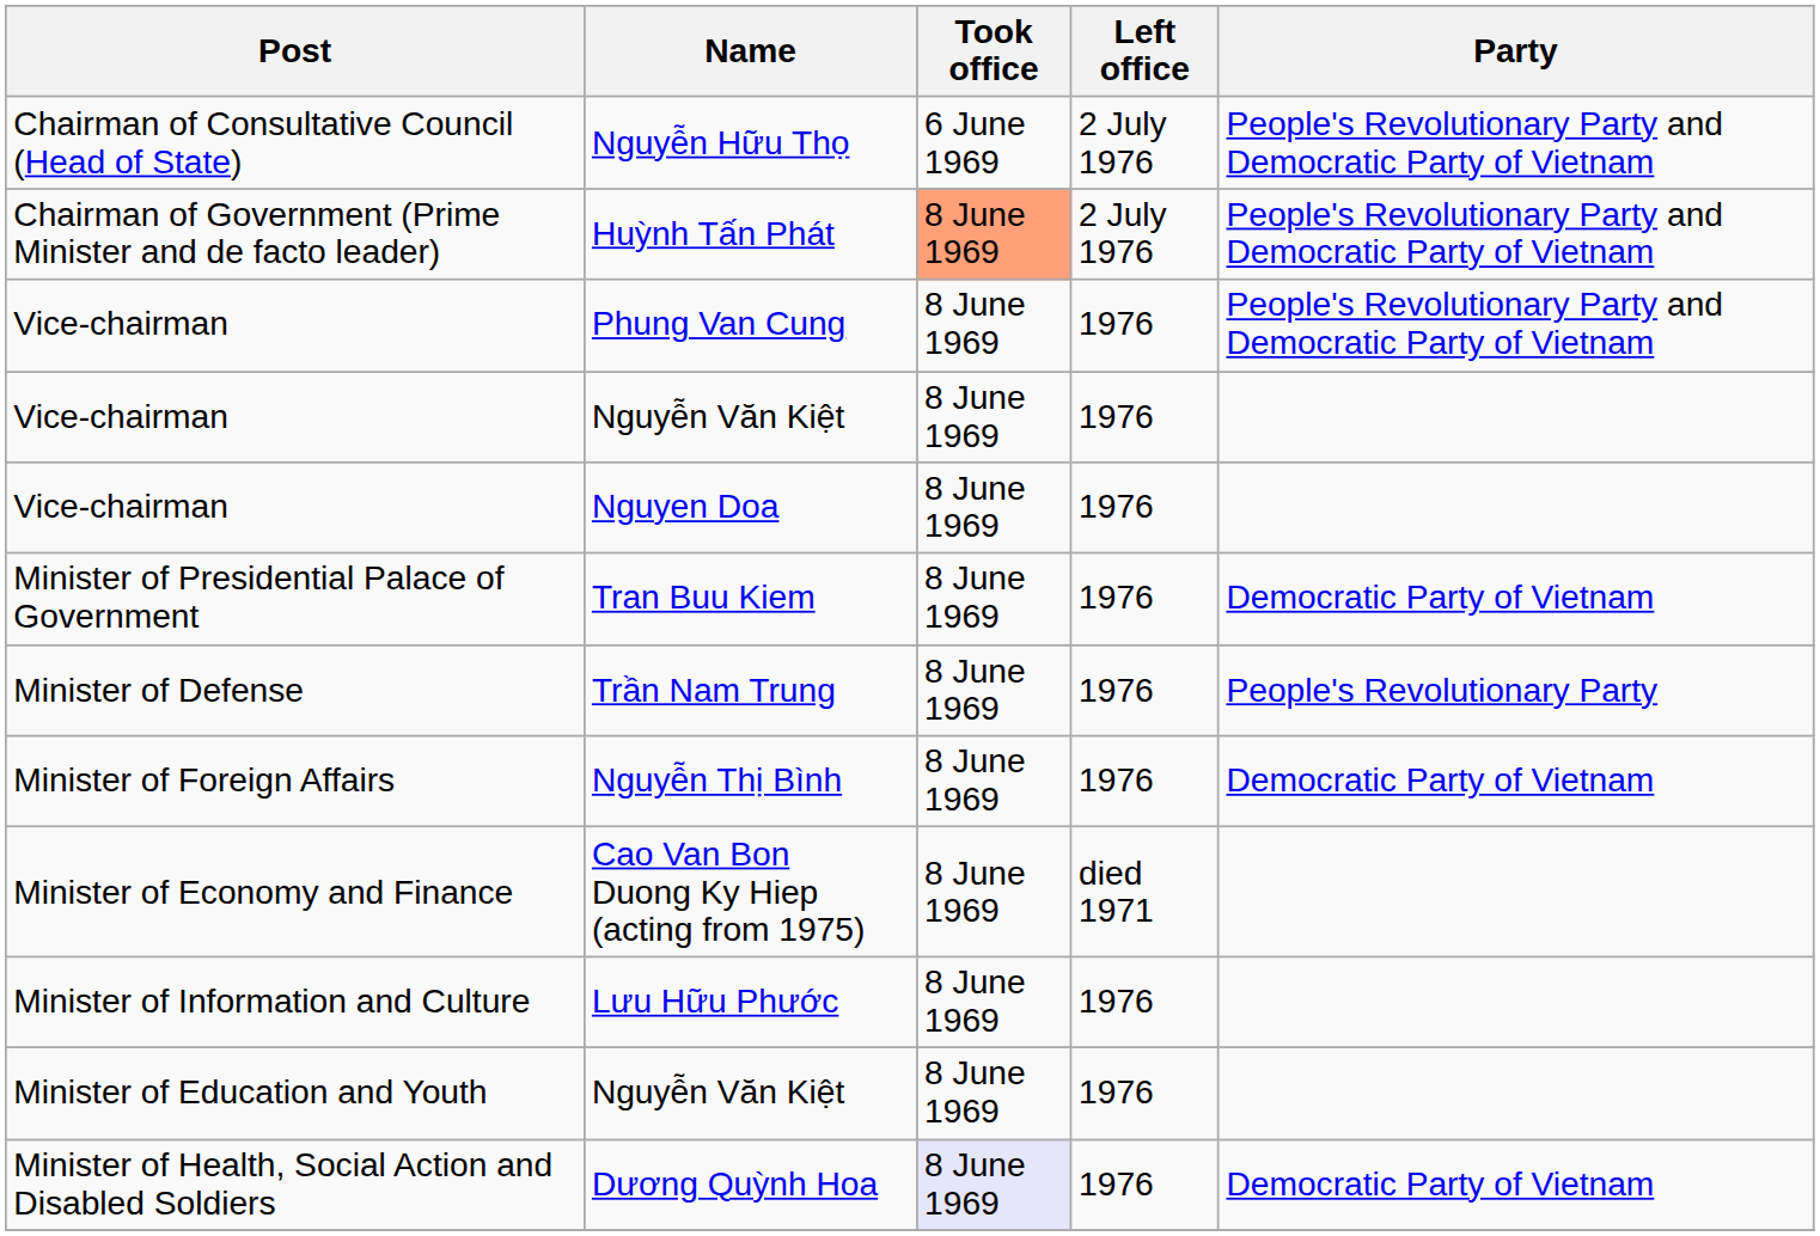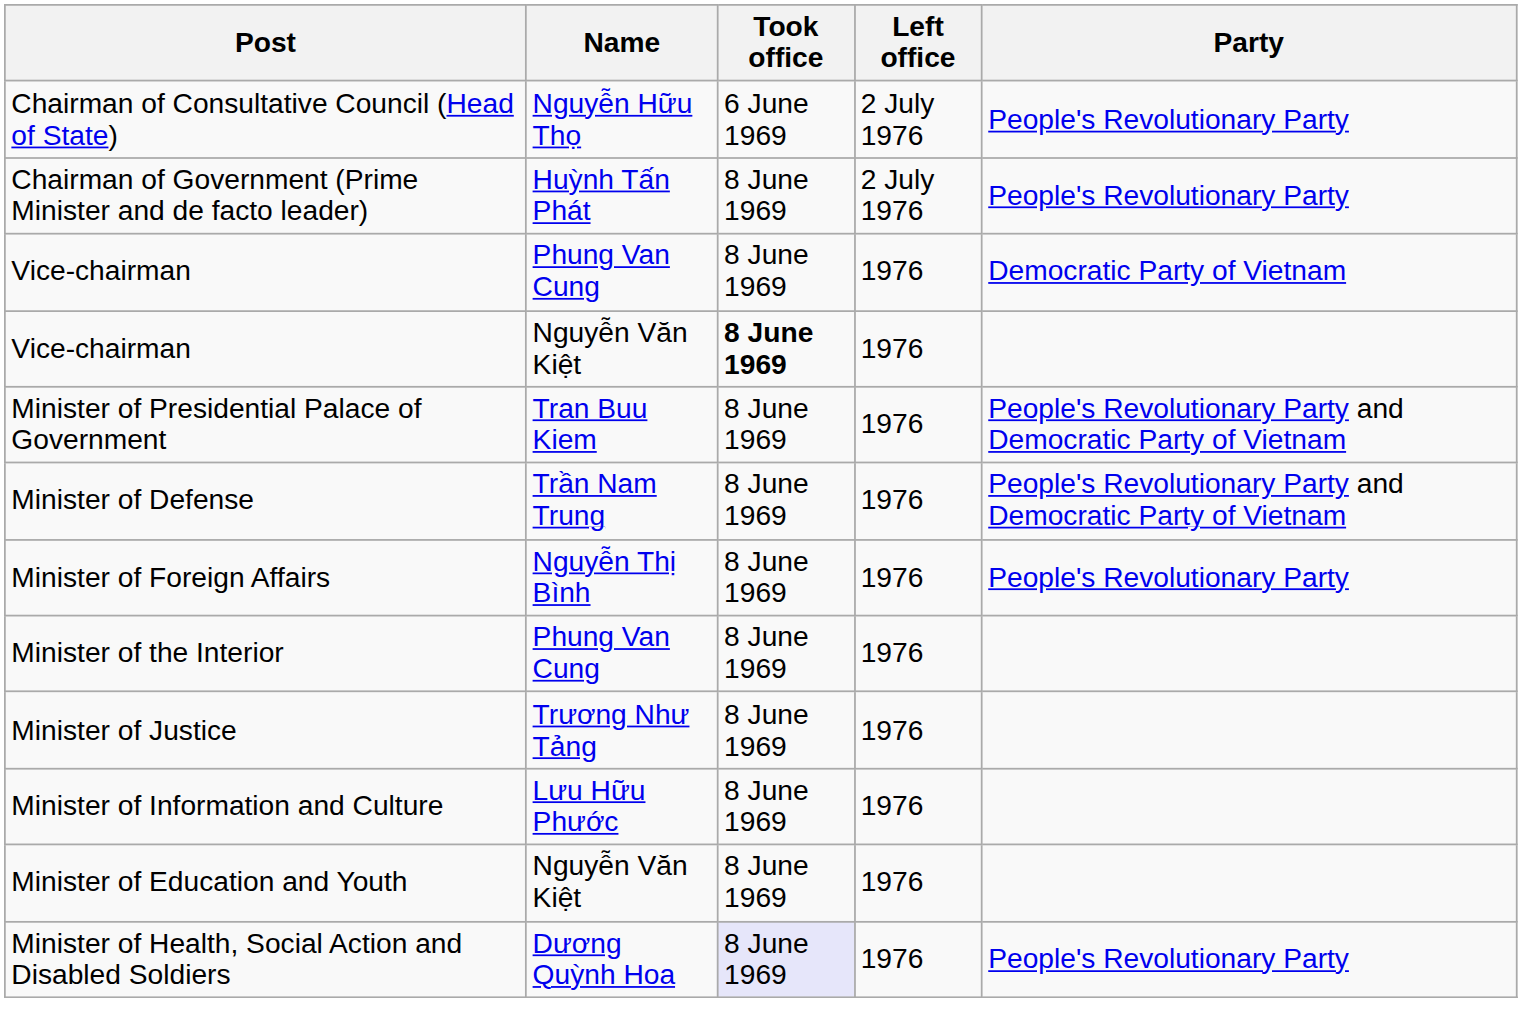Chairman of Consultative Council (Head of State) | Party: People's Revolutionary Party and Democratic Party of Vietnam -> People's Revolutionary Party
Chairman of Government (Prime Minister and de facto leader) | Took office: lightsalmon background -> no background
Chairman of Government (Prime Minister and de facto leader) | Party: People's Revolutionary Party and Democratic Party of Vietnam -> People's Revolutionary Party
Vice-chairman / Phung Van Cung | Party: People's Revolutionary Party and Democratic Party of Vietnam -> Democratic Party of Vietnam
Vice-chairman / Nguyễn Văn Kiệt | Took office: normal -> bold
- row: Vice-chairman | Nguyen Doa | 8 June 1969 | 1976
Minister of Presidential Palace of Government | Party: Democratic Party of Vietnam -> People's Revolutionary Party and Democratic Party of Vietnam
Minister of Defense | Party: People's Revolutionary Party -> People's Revolutionary Party and Democratic Party of Vietnam
Minister of Foreign Affairs | Party: Democratic Party of Vietnam -> People's Revolutionary Party
+ row: Minister of the Interior | Phung Van Cung | 8 June 1969 | 1976
+ row: Minister of Justice | Trương Như Tảng | 8 June 1969 | 1976
- row: Minister of Economy and Finance | Cao Van Bon Duong Ky Hiep (acting from 1975) | 8 June 1969 | died 1971
Minister of Health, Social Action and Disabled Soldiers | Party: Democratic Party of Vietnam -> People's Revolutionary Party
